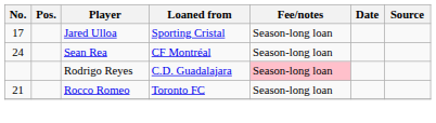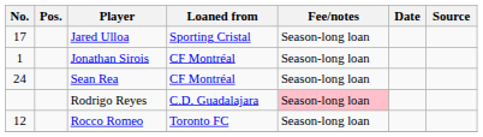+ row: 1 | Jonathan Sirois | CF Montréal | Season-long loan
Rocco Romeo | No.: 21 -> 12
